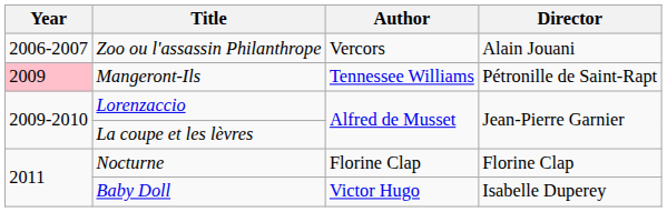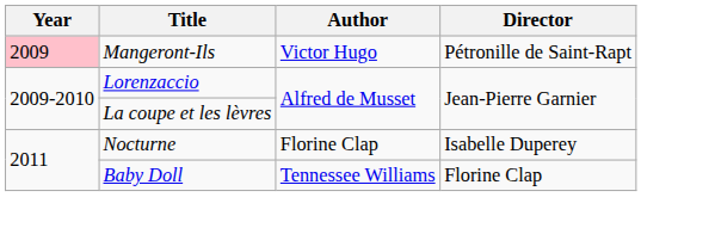- row: 2006-2007 | Zoo ou l'assassin Philanthrope | Vercors | Alain Jouani
Mangeront-Ils | Author: Tennessee Williams -> Victor Hugo
Nocturne | Director: Florine Clap -> Isabelle Duperey
Baby Doll | Author: Victor Hugo -> Tennessee Williams
Baby Doll | Director: Isabelle Duperey -> Florine Clap
